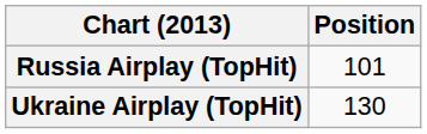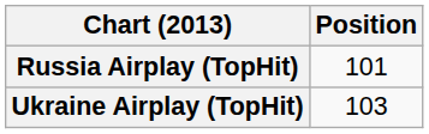Ukraine Airplay (TopHit) | Position: 130 -> 103
